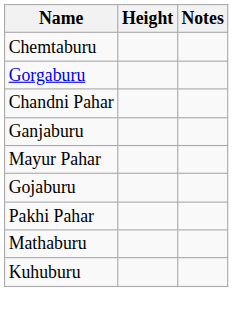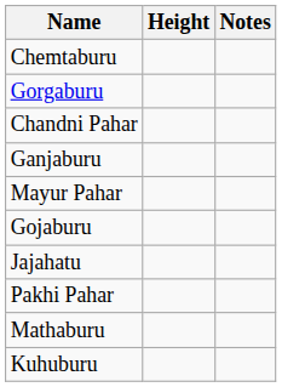+ row: Jajahatu
